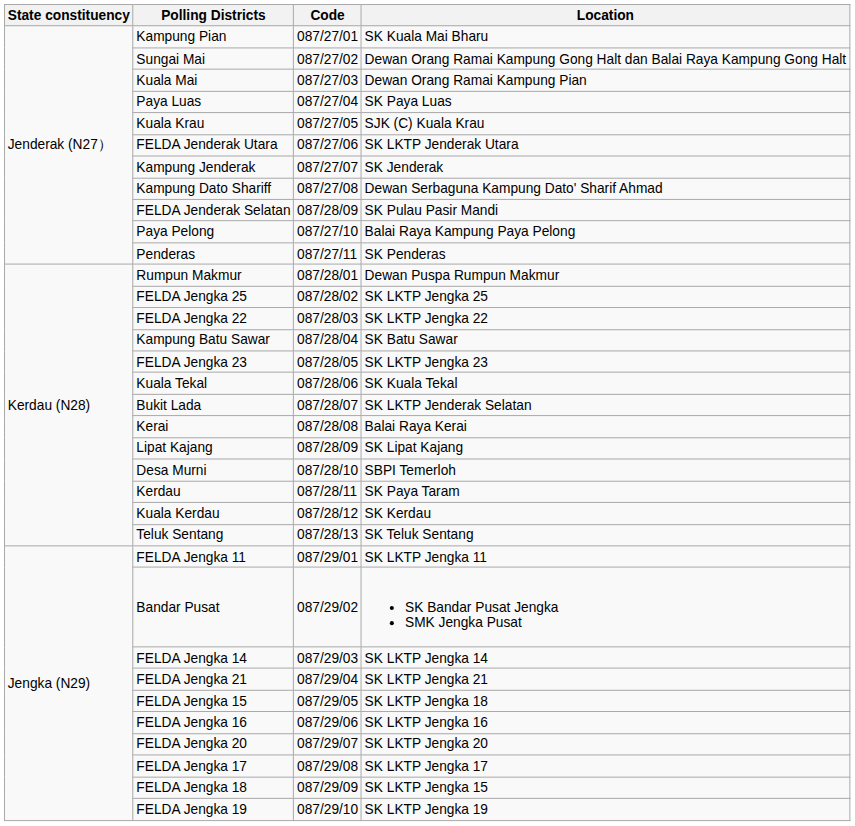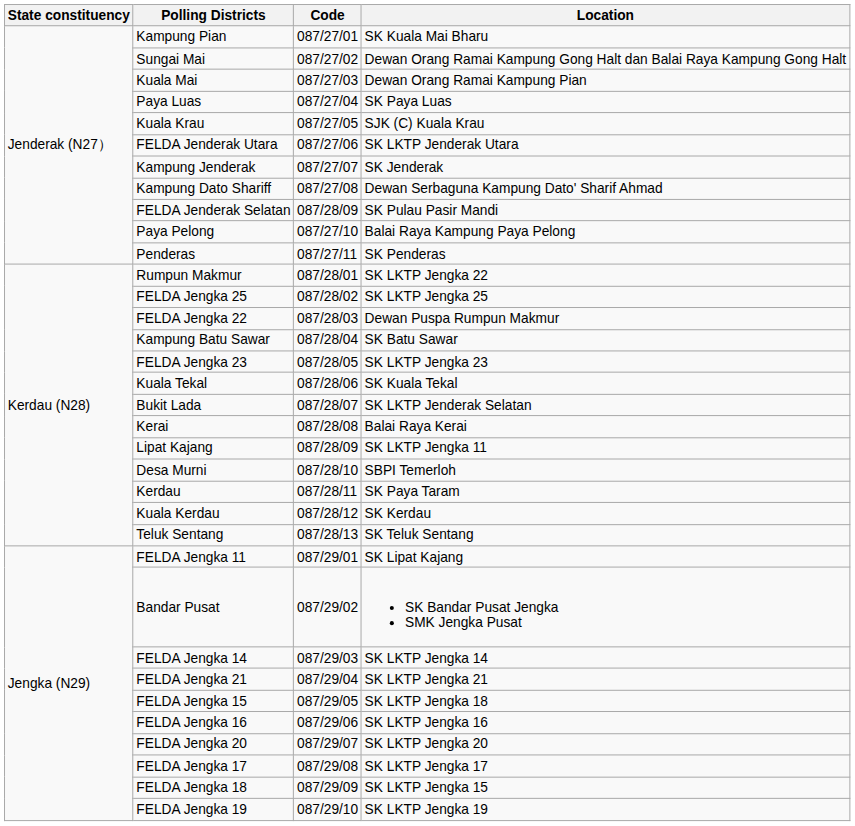Rumpun Makmur | Location: Dewan Puspa Rumpun Makmur -> SK LKTP Jengka 22
FELDA Jengka 22 | Location: SK LKTP Jengka 22 -> Dewan Puspa Rumpun Makmur
Lipat Kajang | Location: SK Lipat Kajang -> SK LKTP Jengka 11
FELDA Jengka 11 | Location: SK LKTP Jengka 11 -> SK Lipat Kajang
